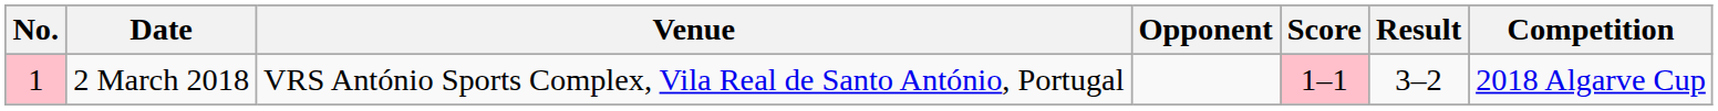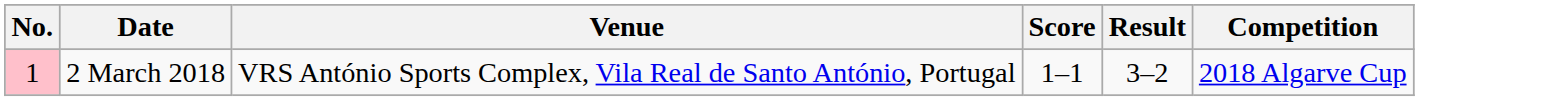- column: Opponent
2 March 2018 | Score: pink background -> no background
